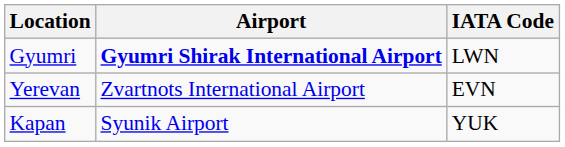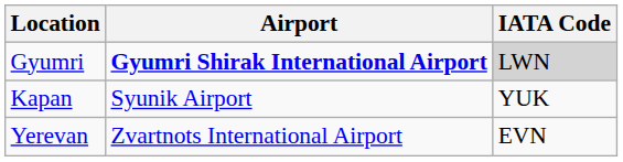Gyumri | IATA Code: no background -> lightgrey background
rows swapped: Kapan <-> Yerevan
